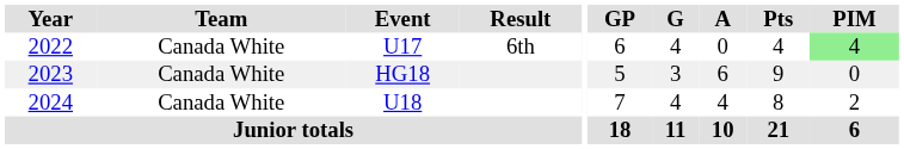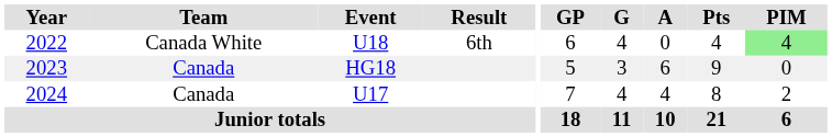2022 | Event: U17 -> U18
2023 | Team: Canada White -> Canada
2024 | Team: Canada White -> Canada
2024 | Event: U18 -> U17
